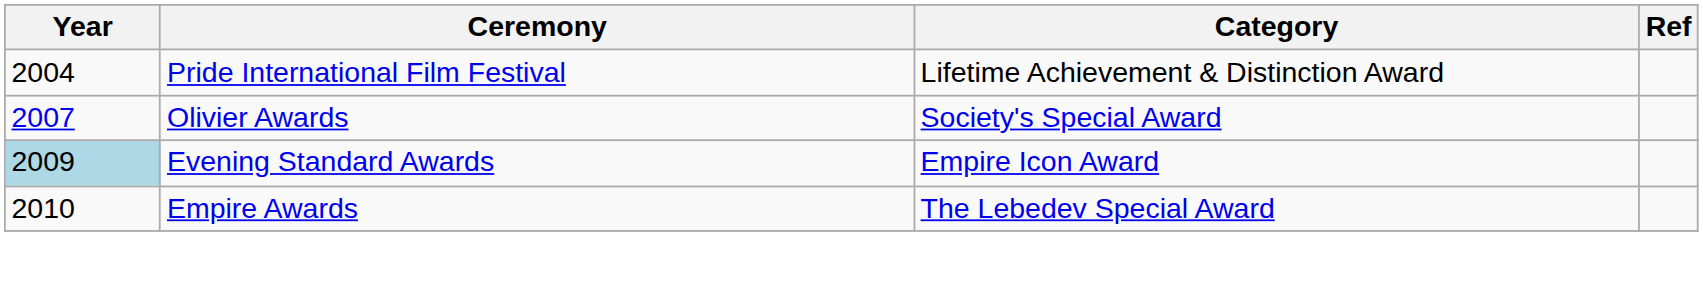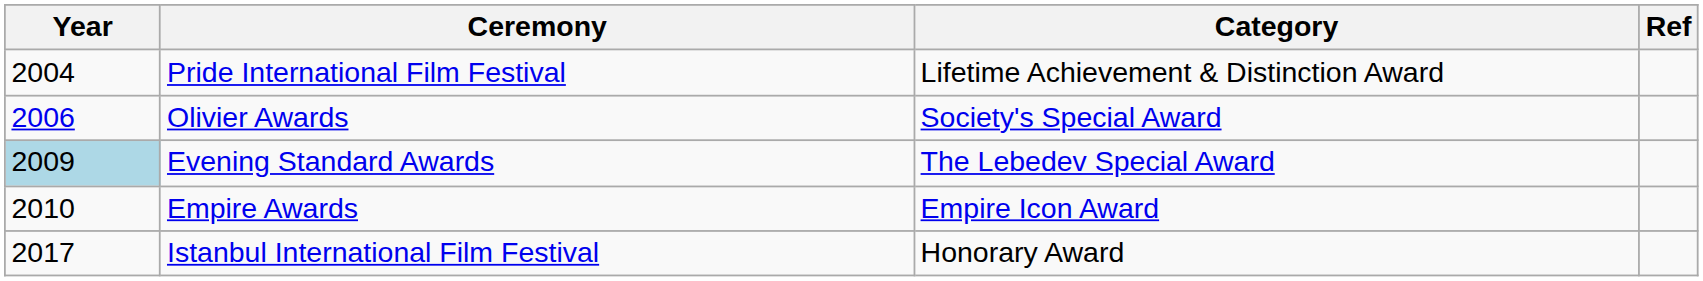Olivier Awards | Year: 2007 -> 2006
Evening Standard Awards | Category: Empire Icon Award -> The Lebedev Special Award
Empire Awards | Category: The Lebedev Special Award -> Empire Icon Award
+ row: 2017 | Istanbul International Film Festival | Honorary Award
